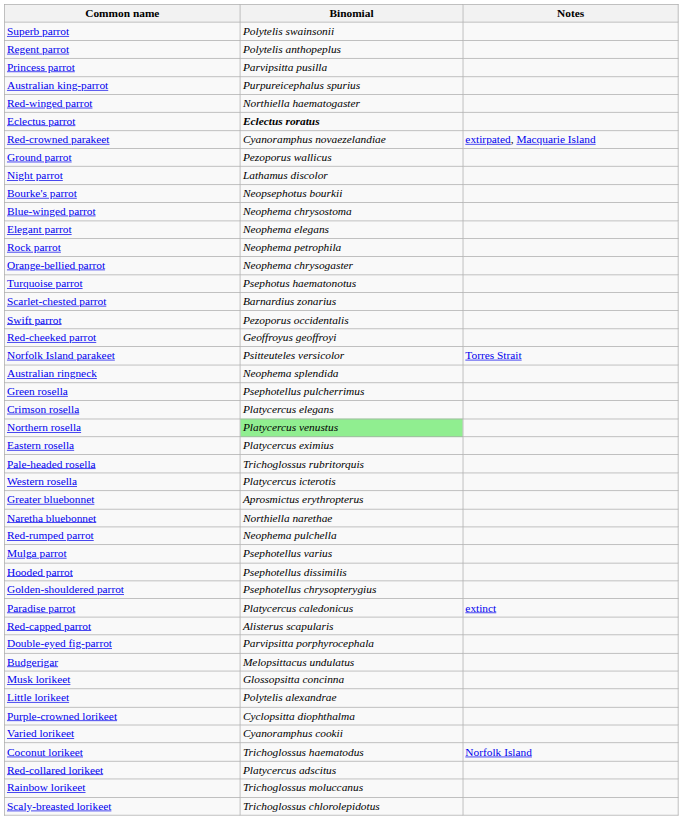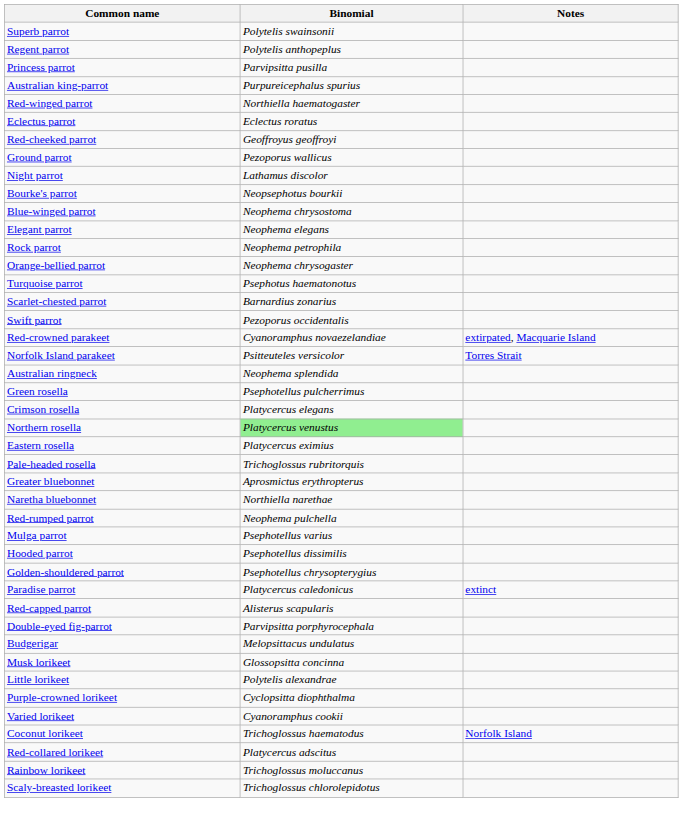Eclectus parrot | Binomial: bold -> normal
rows swapped: Red-cheeked parrot <-> Red-crowned parakeet
- row: Western rosella | Platycercus icterotis
